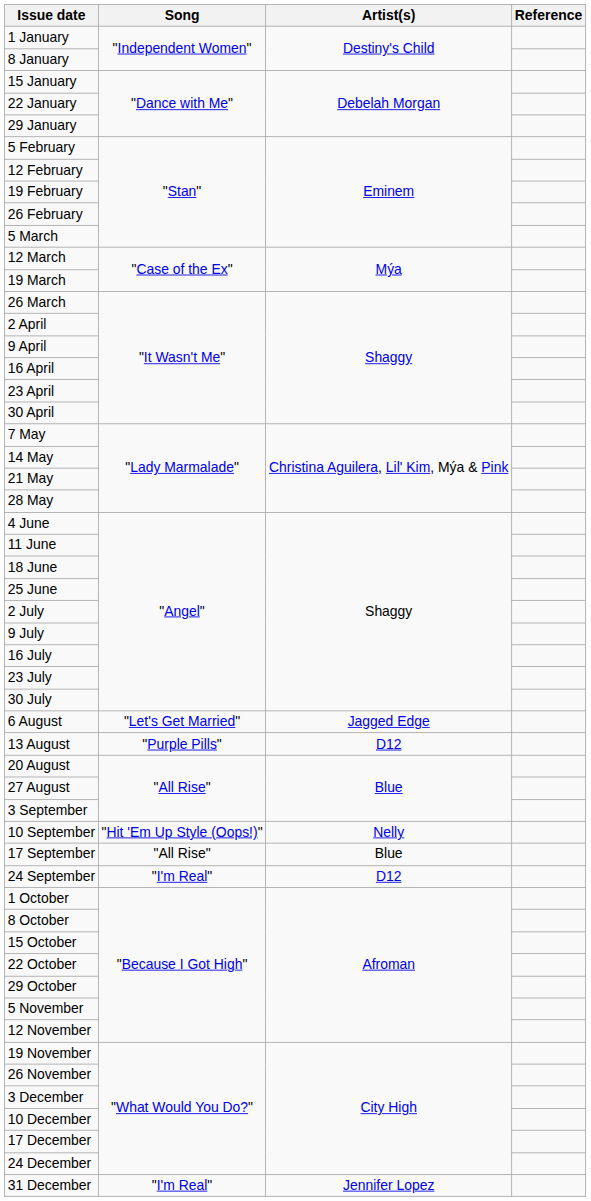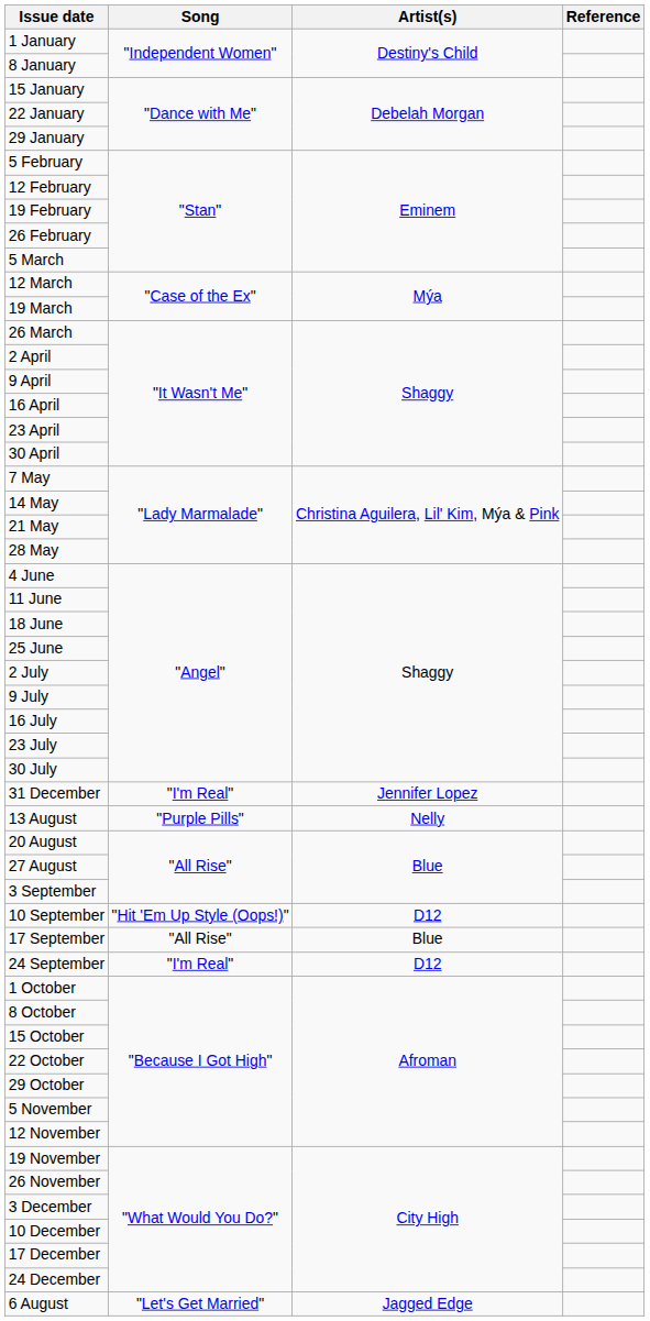rows swapped: 6 August <-> 31 December
13 August | Artist(s): D12 -> Nelly
10 September | Artist(s): Nelly -> D12
